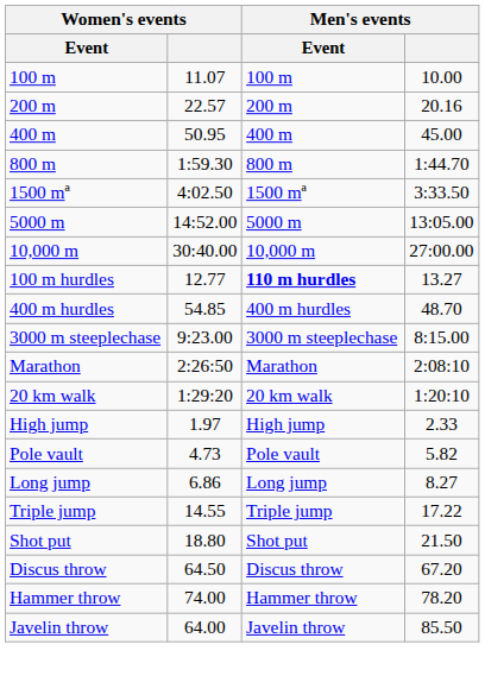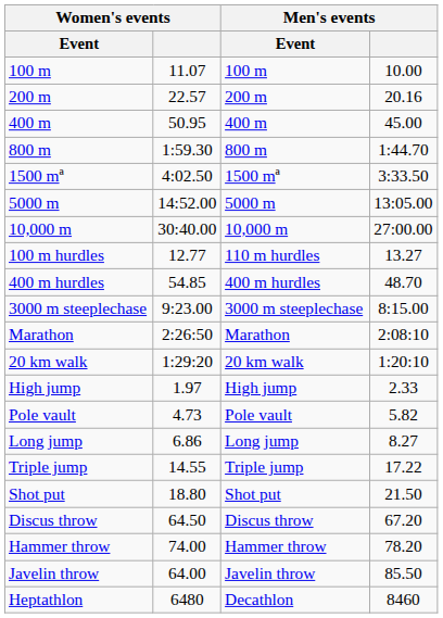100 m hurdles | Men's events / Event: bold -> normal
+ row: Heptathlon | 6480 | Decathlon | 8460
